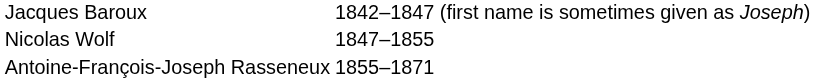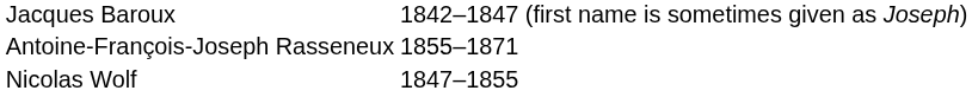rows swapped: Nicolas Wolf <-> Antoine-François-Joseph Rasseneux
